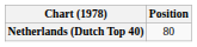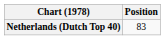Netherlands (Dutch Top 40) | Position: 80 -> 83
